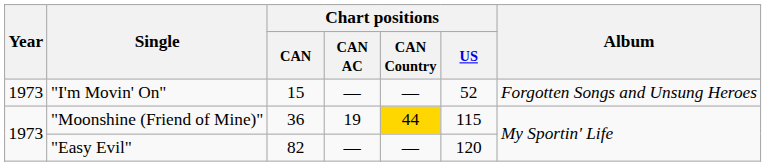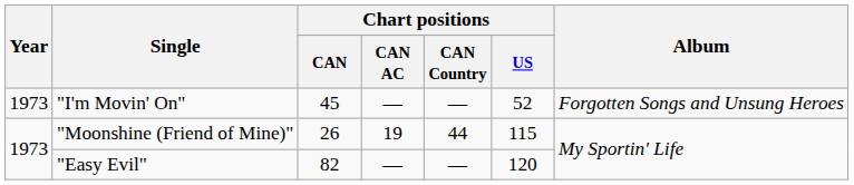"I'm Movin' On" | Chart positions / CAN: 15 -> 45
"Moonshine (Friend of Mine)" | Chart positions / CAN: 36 -> 26
"Moonshine (Friend of Mine)" | Chart positions / CAN Country: gold background -> no background
